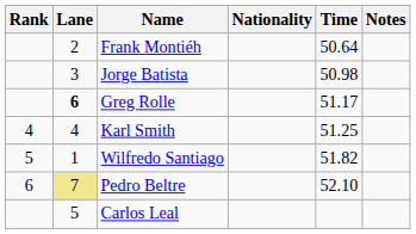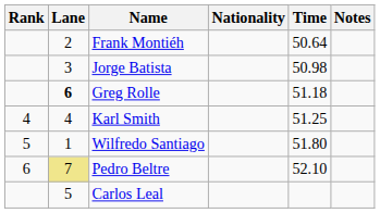Greg Rolle | Time: 51.17 -> 51.18
Wilfredo Santiago | Time: 51.82 -> 51.80
